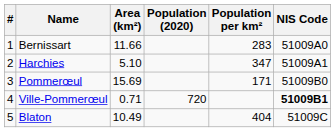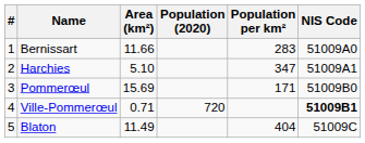Blaton | Area (km²): 10.49 -> 11.49
